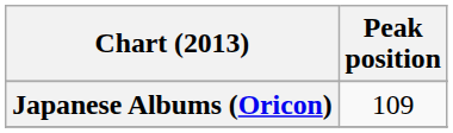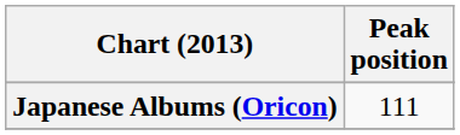Japanese Albums (Oricon) | Peak position: 109 -> 111
